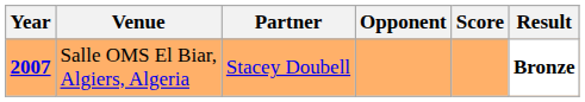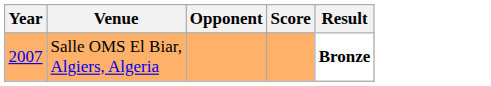- column: Partner | Stacey Doubell
Salle OMS El Biar, Algiers, Algeria | Year: bold -> normal
